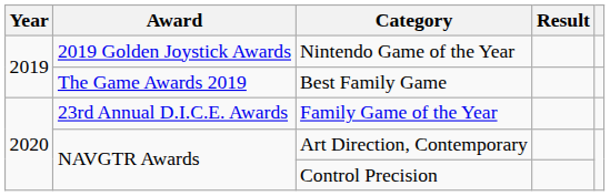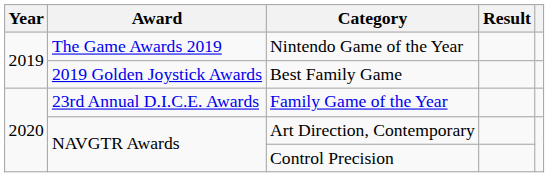Nintendo Game of the Year | Award: 2019 Golden Joystick Awards -> The Game Awards 2019
Best Family Game | Award: The Game Awards 2019 -> 2019 Golden Joystick Awards
